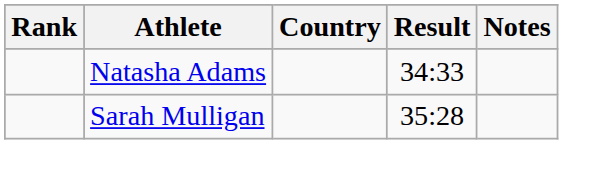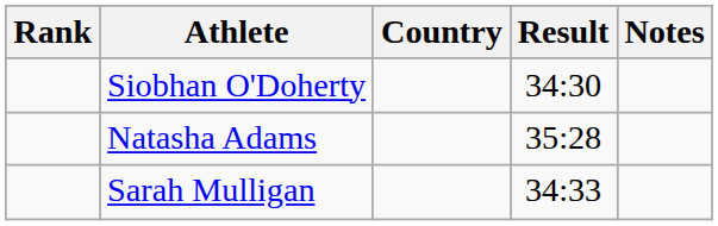+ row: Siobhan O'Doherty | 34:30
Natasha Adams | Result: 34:33 -> 35:28
Sarah Mulligan | Result: 35:28 -> 34:33
